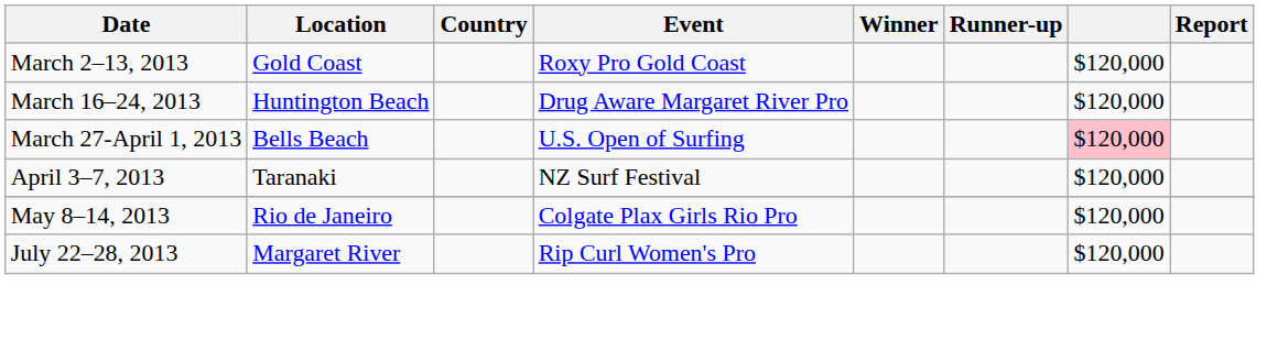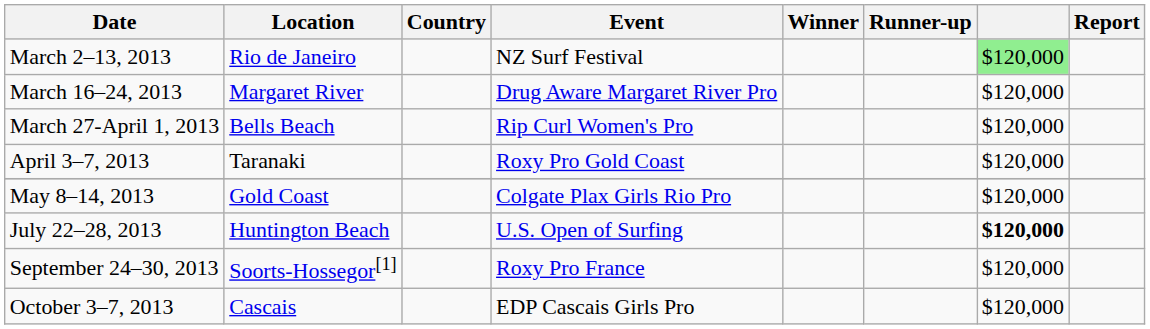March 2–13, 2013 | Location: Gold Coast -> Rio de Janeiro
March 2–13, 2013 | Event: Roxy Pro Gold Coast -> NZ Surf Festival
March 2–13, 2013 | column 7: no background -> lightgreen background
March 16–24, 2013 | Location: Huntington Beach -> Margaret River
March 27-April 1, 2013 | Event: U.S. Open of Surfing -> Rip Curl Women's Pro
March 27-April 1, 2013 | column 7: pink background -> no background
April 3–7, 2013 | Event: NZ Surf Festival -> Roxy Pro Gold Coast
May 8–14, 2013 | Location: Rio de Janeiro -> Gold Coast
July 22–28, 2013 | Location: Margaret River -> Huntington Beach
July 22–28, 2013 | Event: Rip Curl Women's Pro -> U.S. Open of Surfing
July 22–28, 2013 | column 7: normal -> bold
+ row: September 24–30, 2013 | Soorts-Hossegor[1] | Roxy Pro France | $120,000
+ row: October 3–7, 2013 | Cascais | EDP Cascais Girls Pro | $120,000
